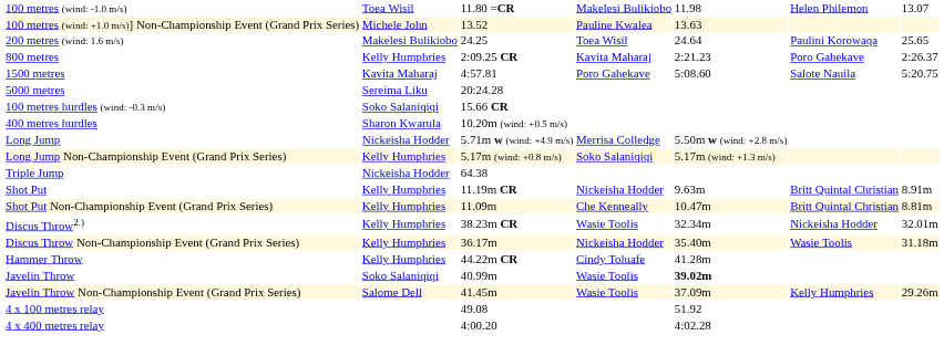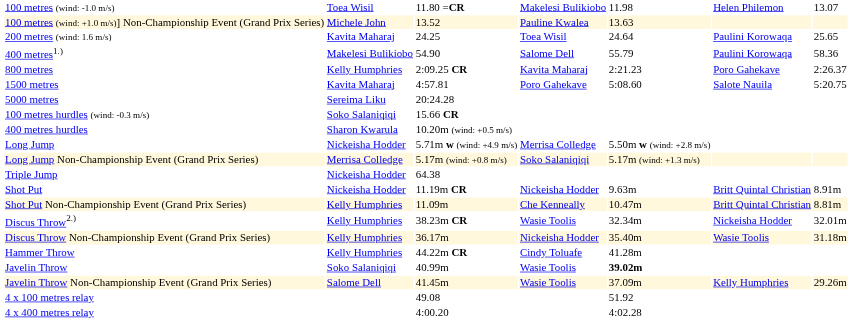200 metres (wind: 1.6 m/s) | column 2: Makelesi Bulikiobo -> Kavita Maharaj
+ row: 400 metres1.) | Makelesi Bulikiobo | 54.90 | Salome Dell | 55.79 | Paulini Korowaqa | 58.36
Long Jump Non-Championship Event (Grand Prix Series) | column 2: Kelly Humphries -> Merrisa Colledge
Shot Put | column 2: Kelly Humphries -> Nickeisha Hodder
